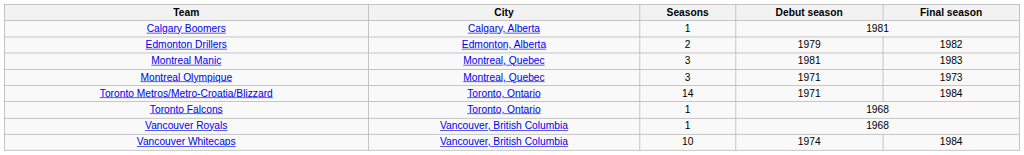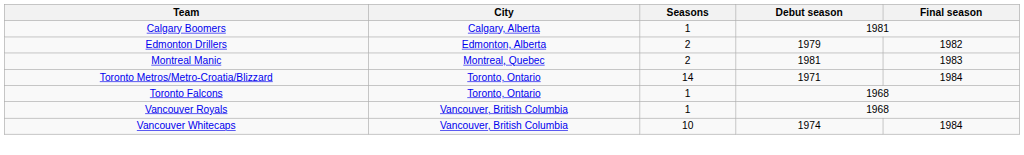Montreal Manic | Seasons: 3 -> 2
- row: Montreal Olympique | Montreal, Quebec | 3 | 1971 | 1973
